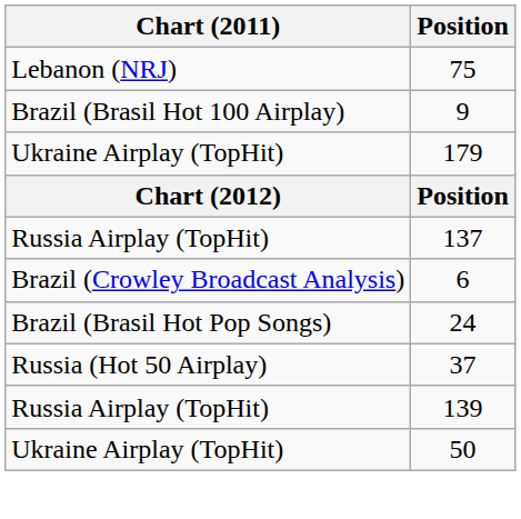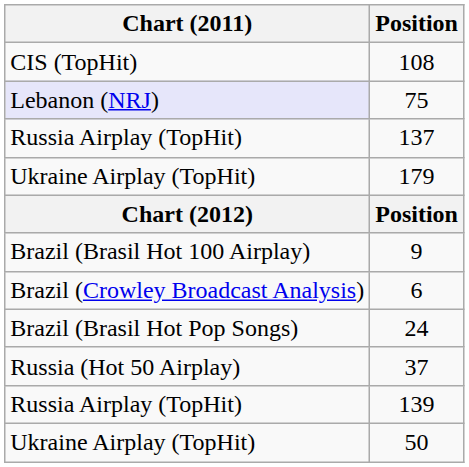+ row: CIS (TopHit) | 108
75 | Chart (2011): no background -> lavender background
rows swapped: 137 <-> 9
